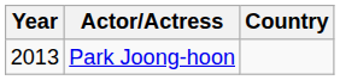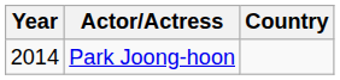Park Joong-hoon | Year: 2013 -> 2014
